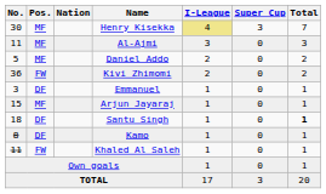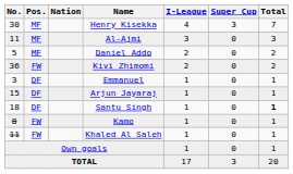Henry Kisekka | I-League: khaki background -> no background
Arjun Jayaraj | Pos.: MF -> DF
Kamo | Pos.: DF -> FW
